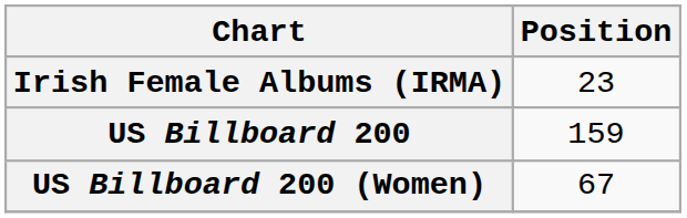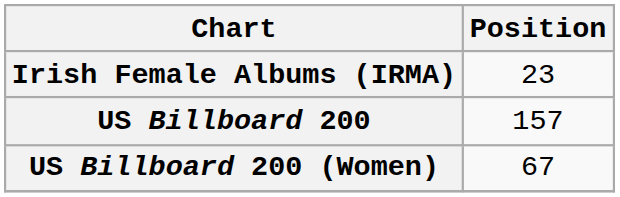US Billboard 200 | Position: 159 -> 157
